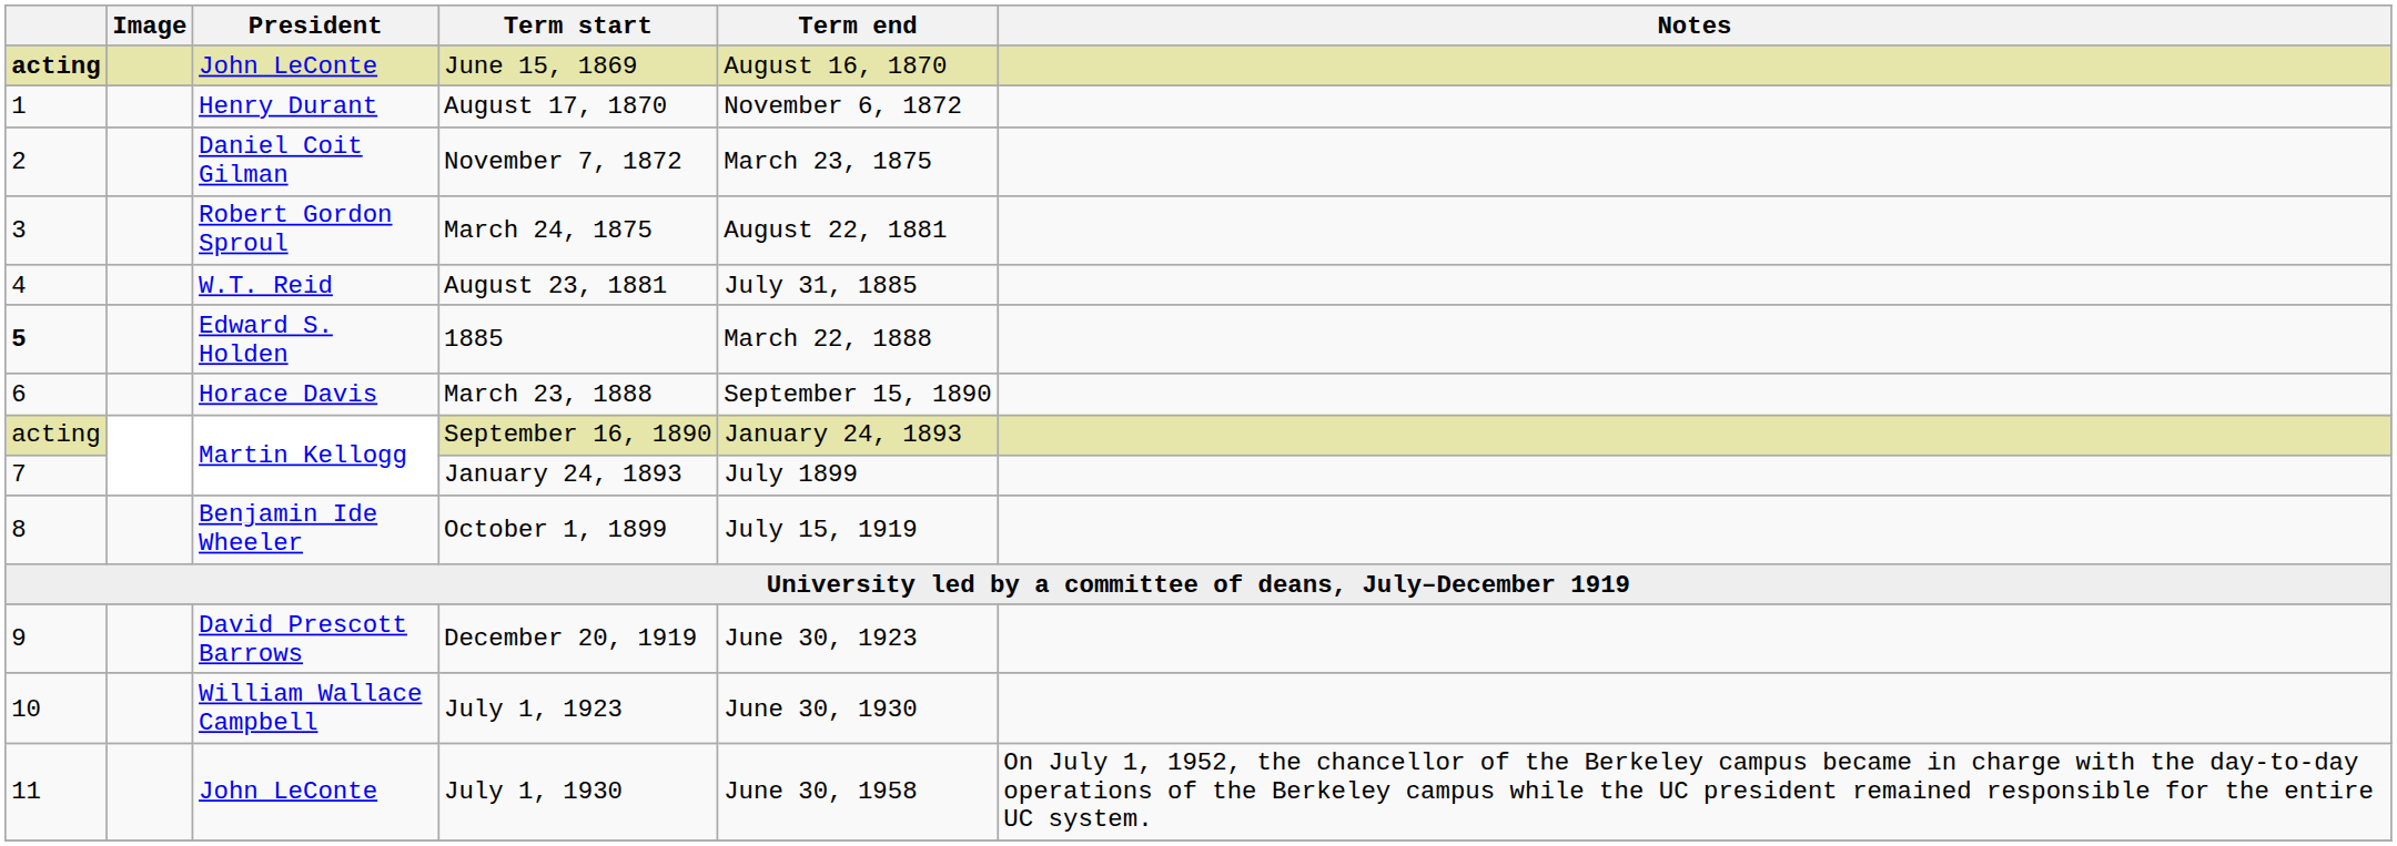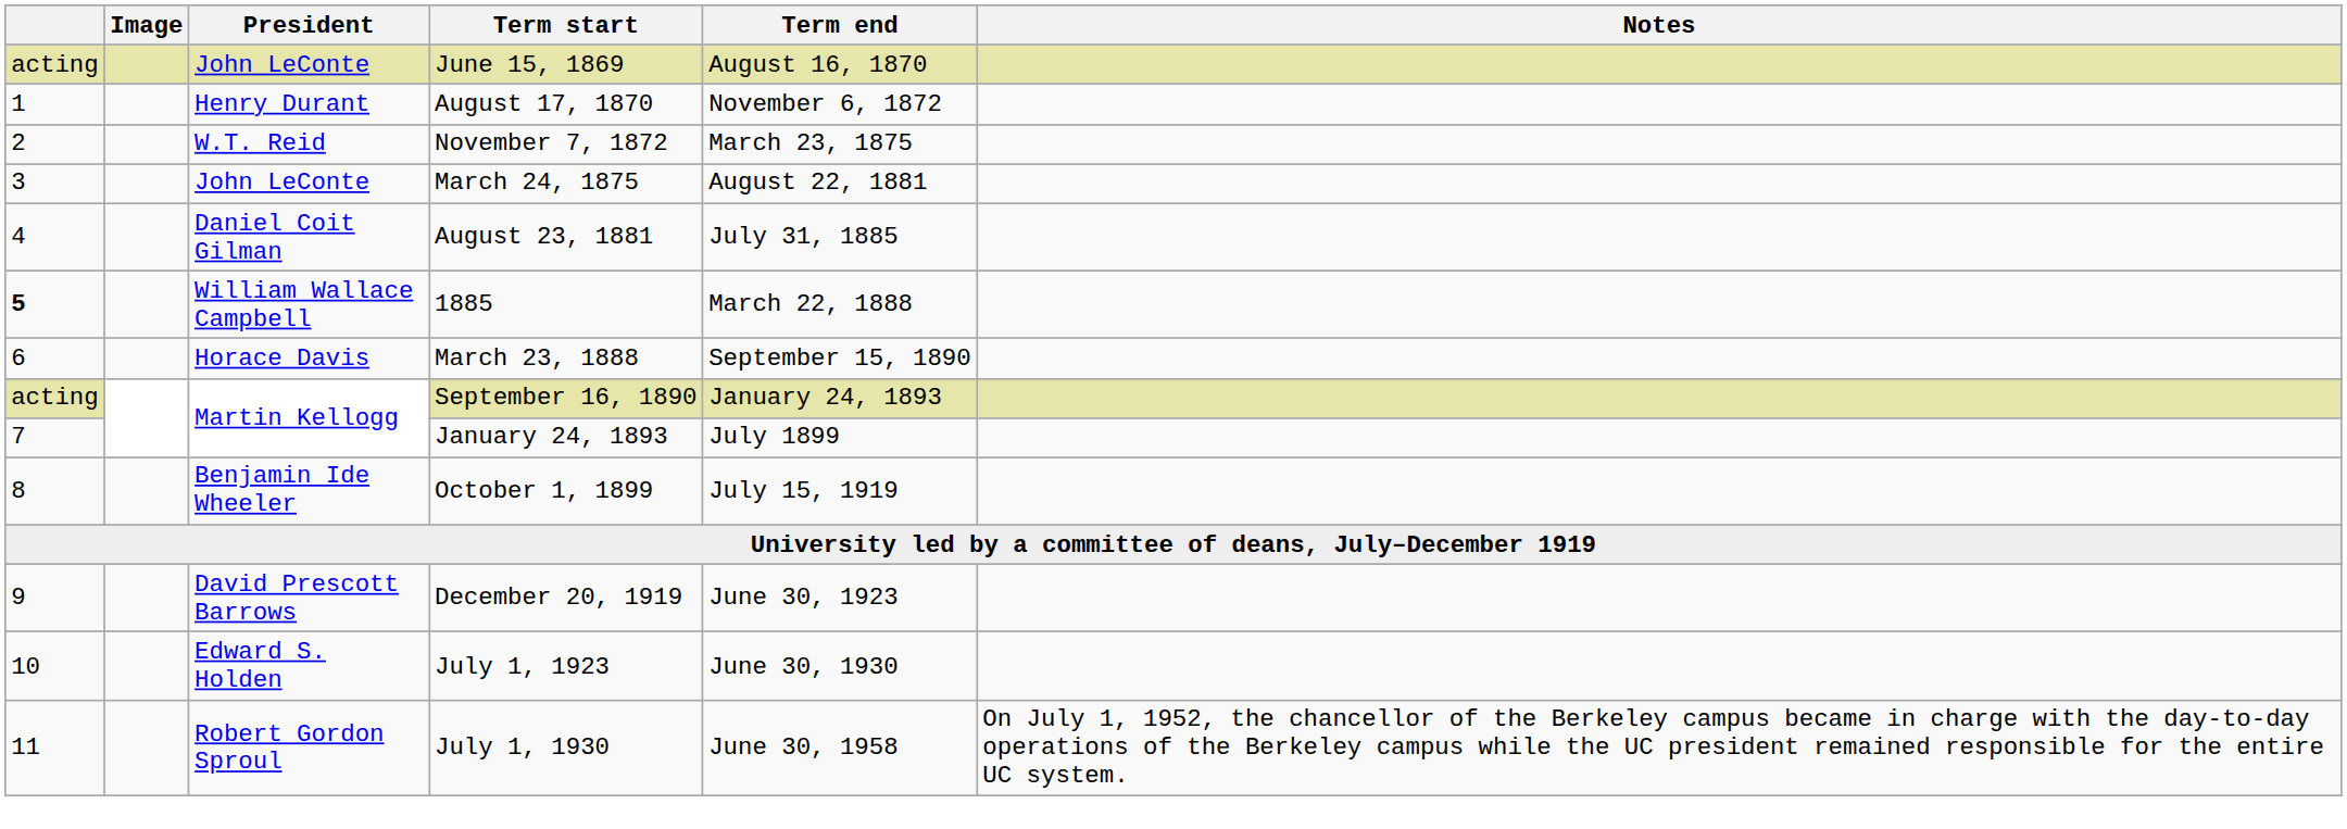June 15, 1869 | column 1: bold -> normal
November 7, 1872 | President: Daniel Coit Gilman -> W.T. Reid
March 24, 1875 | President: Robert Gordon Sproul -> John LeConte
August 23, 1881 | President: W.T. Reid -> Daniel Coit Gilman
1885 | President: Edward S. Holden -> William Wallace Campbell
July 1, 1923 | President: William Wallace Campbell -> Edward S. Holden
July 1, 1930 | President: John LeConte -> Robert Gordon Sproul
